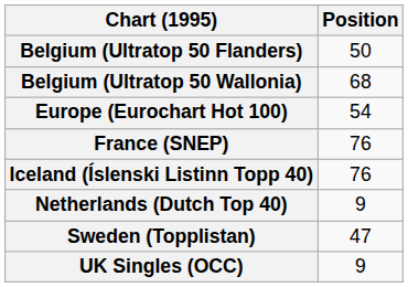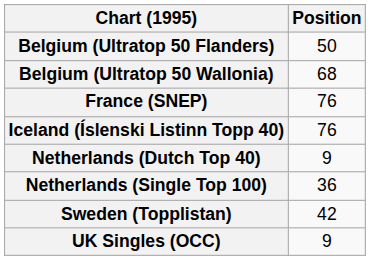- row: Europe (Eurochart Hot 100) | 54
+ row: Netherlands (Single Top 100) | 36
Sweden (Topplistan) | Position: 47 -> 42
